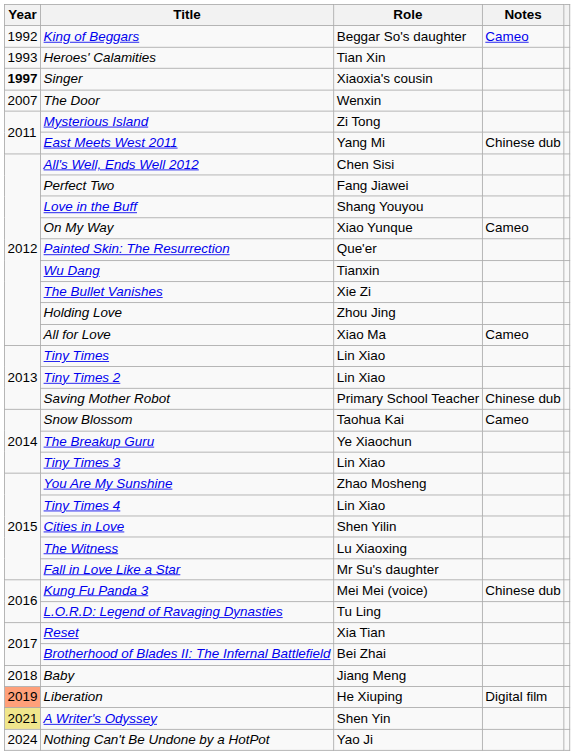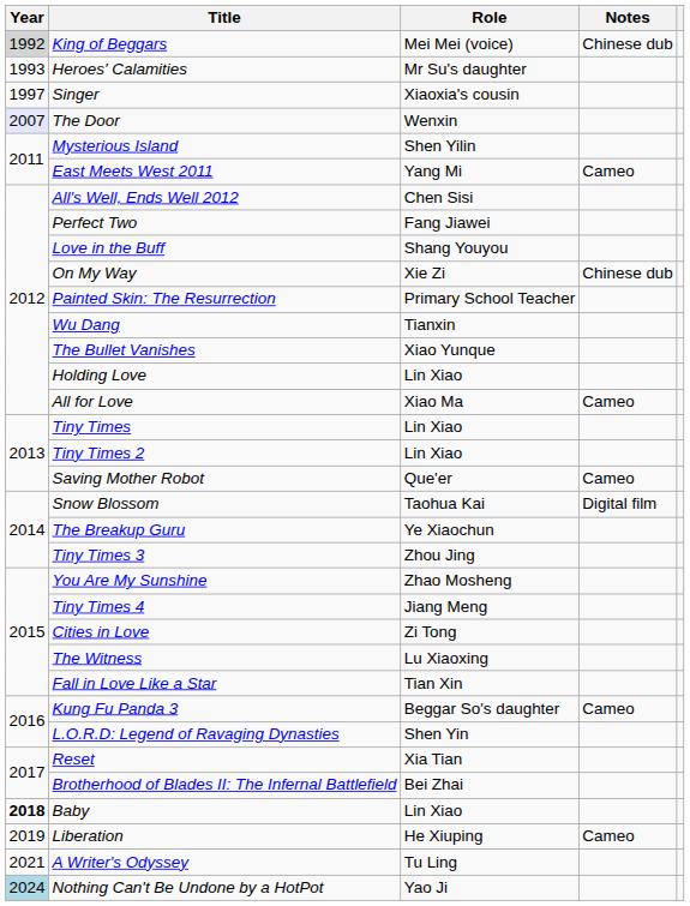King of Beggars | Year: no background -> lightgrey background
King of Beggars | Role: Beggar So's daughter -> Mei Mei (voice)
King of Beggars | Notes: Cameo -> Chinese dub
Heroes' Calamities | Role: Tian Xin -> Mr Su's daughter
Singer | Year: bold -> normal
The Door | Year: no background -> lavender background
Mysterious Island | Role: Zi Tong -> Shen Yilin
East Meets West 2011 | Notes: Chinese dub -> Cameo
On My Way | Role: Xiao Yunque -> Xie Zi
On My Way | Notes: Cameo -> Chinese dub
Painted Skin: The Resurrection | Role: Que'er -> Primary School Teacher
The Bullet Vanishes | Role: Xie Zi -> Xiao Yunque
Holding Love | Role: Zhou Jing -> Lin Xiao
Saving Mother Robot | Role: Primary School Teacher -> Que'er
Saving Mother Robot | Notes: Chinese dub -> Cameo
Snow Blossom | Notes: Cameo -> Digital film
Tiny Times 3 | Role: Lin Xiao -> Zhou Jing
Tiny Times 4 | Role: Lin Xiao -> Jiang Meng
Cities in Love | Role: Shen Yilin -> Zi Tong
Fall in Love Like a Star | Role: Mr Su's daughter -> Tian Xin
Kung Fu Panda 3 | Role: Mei Mei (voice) -> Beggar So's daughter
Kung Fu Panda 3 | Notes: Chinese dub -> Cameo
L.O.R.D: Legend of Ravaging Dynasties | Role: Tu Ling -> Shen Yin
Baby | Year: normal -> bold
Baby | Role: Jiang Meng -> Lin Xiao
Liberation | Year: lightsalmon background -> no background
Liberation | Notes: Digital film -> Cameo
A Writer's Odyssey | Year: khaki background -> no background
A Writer's Odyssey | Role: Shen Yin -> Tu Ling
Nothing Can't Be Undone by a HotPot | Year: no background -> lightblue background
